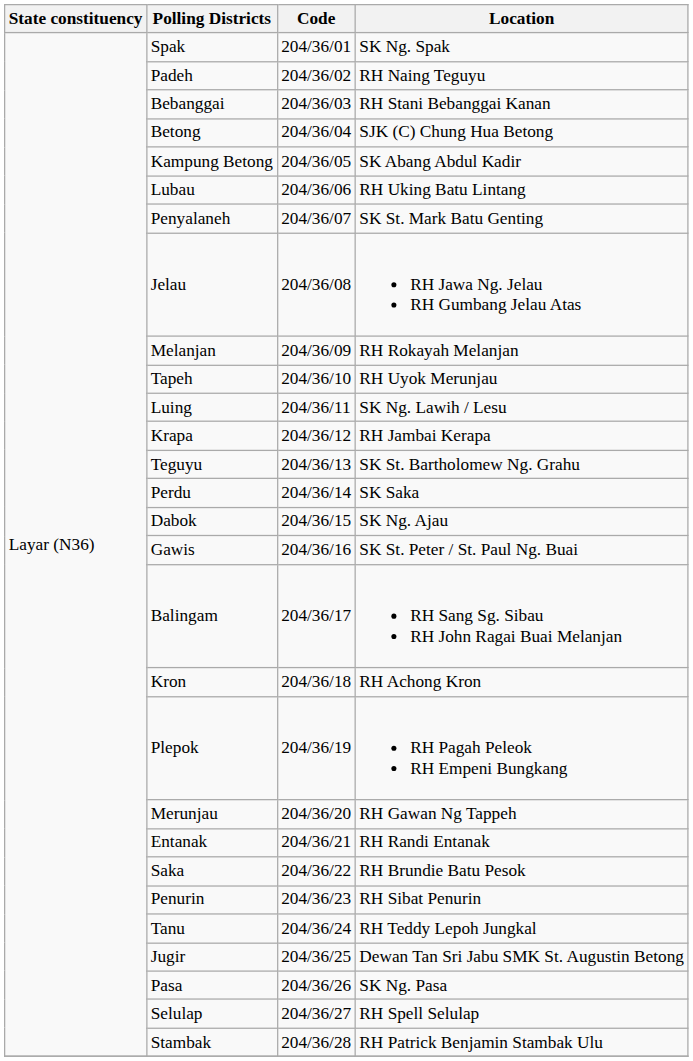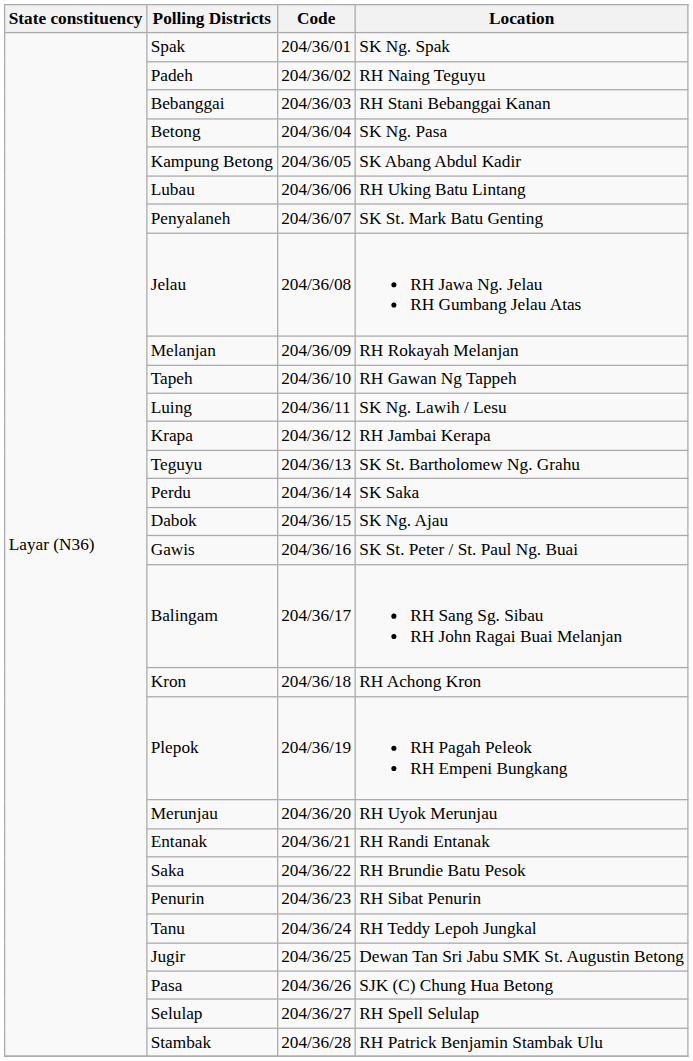Betong | Location: SJK (C) Chung Hua Betong -> SK Ng. Pasa
Tapeh | Location: RH Uyok Merunjau -> RH Gawan Ng Tappeh
Merunjau | Location: RH Gawan Ng Tappeh -> RH Uyok Merunjau
Pasa | Location: SK Ng. Pasa -> SJK (C) Chung Hua Betong
